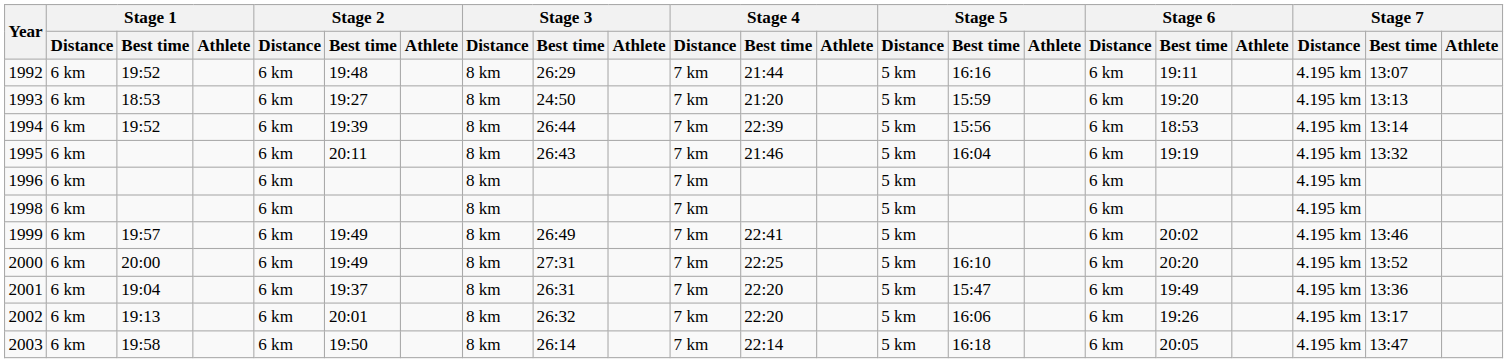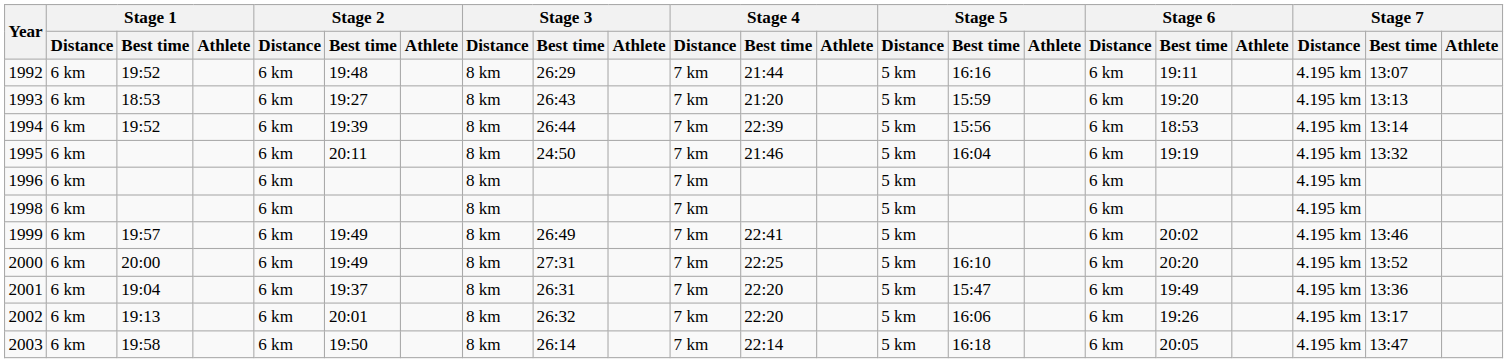1993 | Stage 3 / Best time: 24:50 -> 26:43
1995 | Stage 3 / Best time: 26:43 -> 24:50
